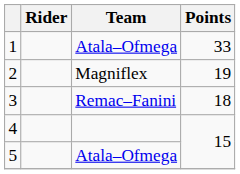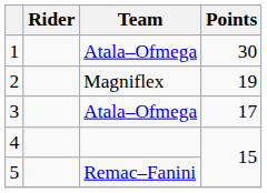1 | Points: 33 -> 30
3 | Team: Remac–Fanini -> Atala–Ofmega
3 | Points: 18 -> 17
5 | Team: Atala–Ofmega -> Remac–Fanini
